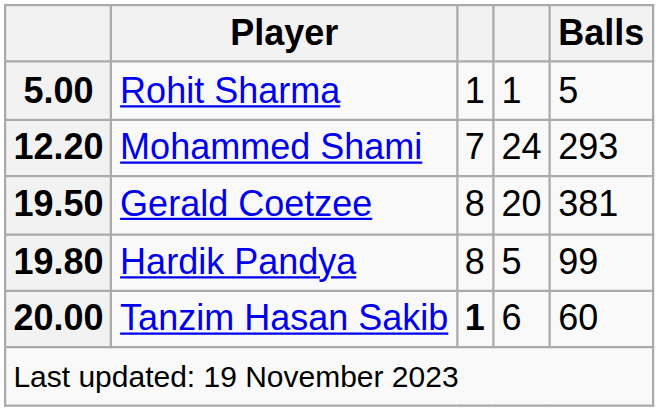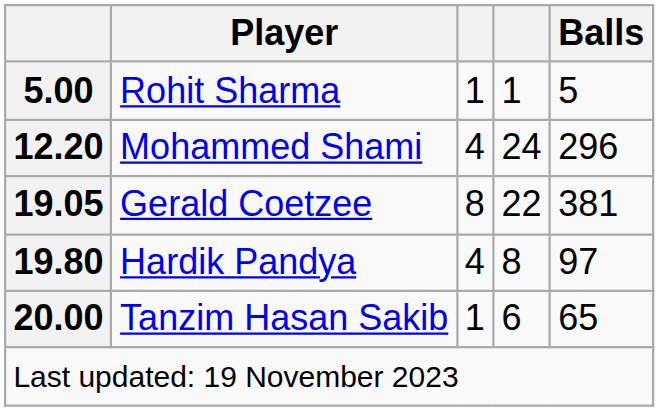Mohammed Shami | column 3: 7 -> 4
Mohammed Shami | Balls: 293 -> 296
Gerald Coetzee | column 1: 19.50 -> 19.05
Gerald Coetzee | column 4: 20 -> 22
Hardik Pandya | column 3: 8 -> 4
Hardik Pandya | column 4: 5 -> 8
Hardik Pandya | Balls: 99 -> 97
Tanzim Hasan Sakib | column 3: bold -> normal
Tanzim Hasan Sakib | Balls: 60 -> 65
